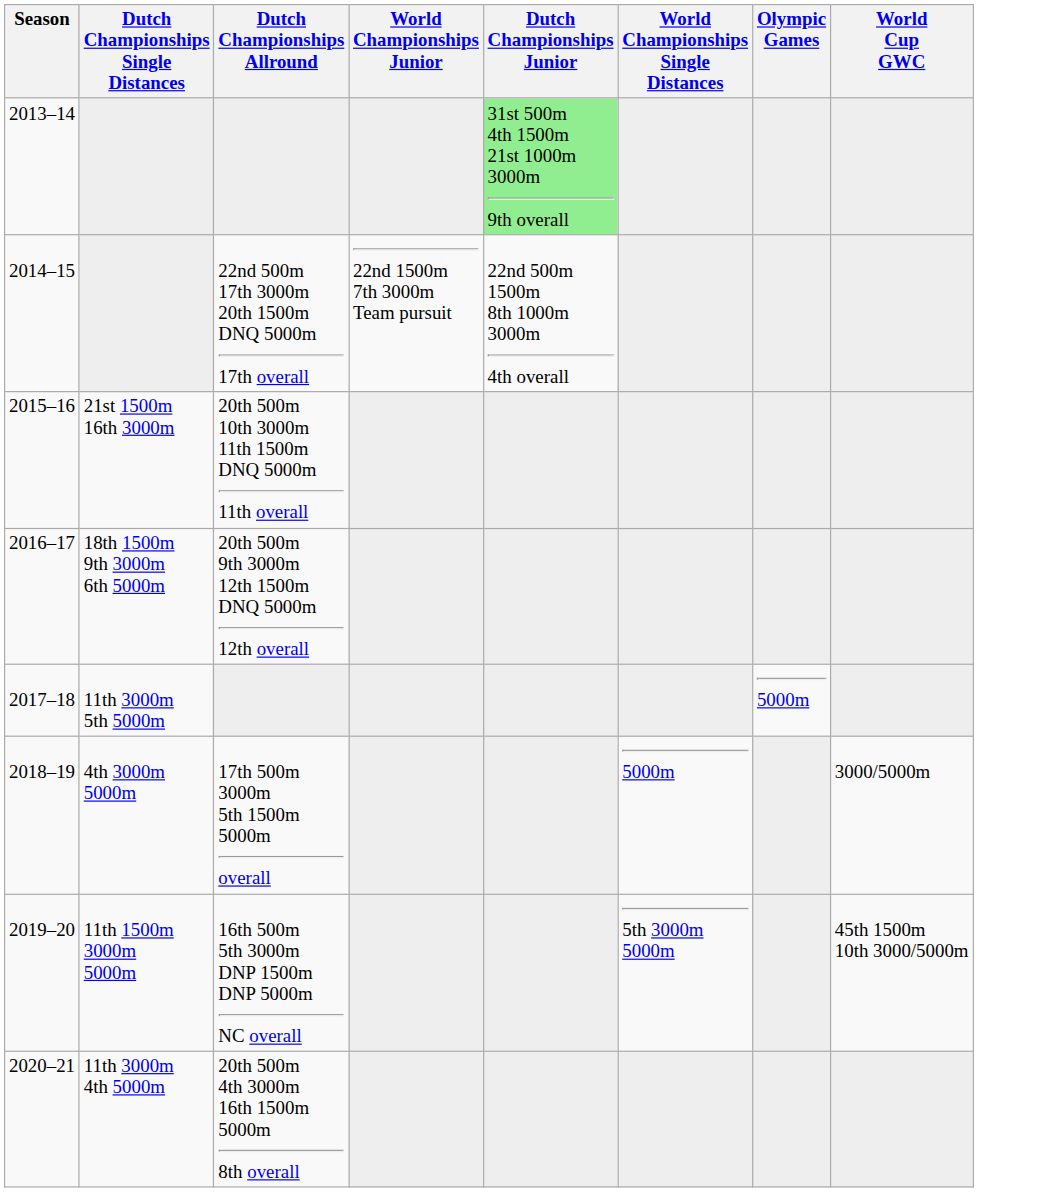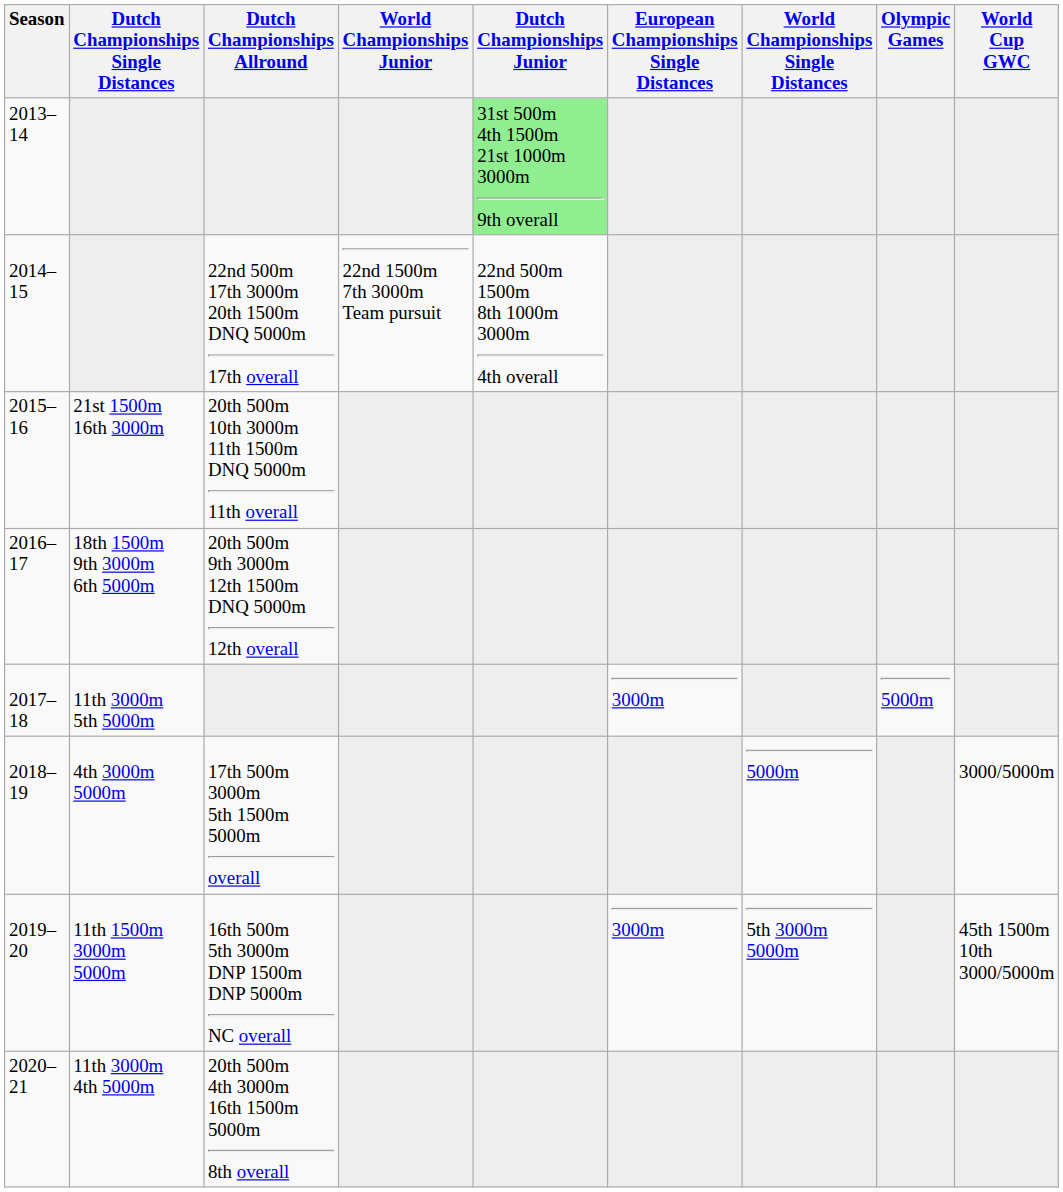+ column: European Championships Single Distances | 3000m | 3000m
